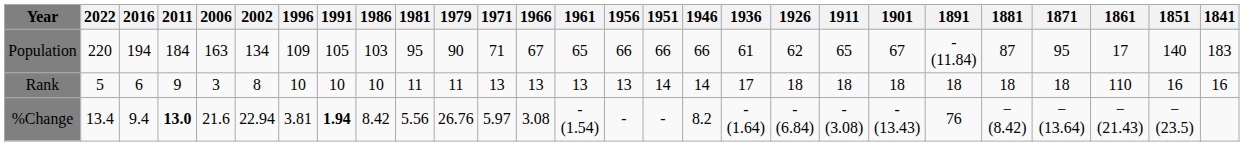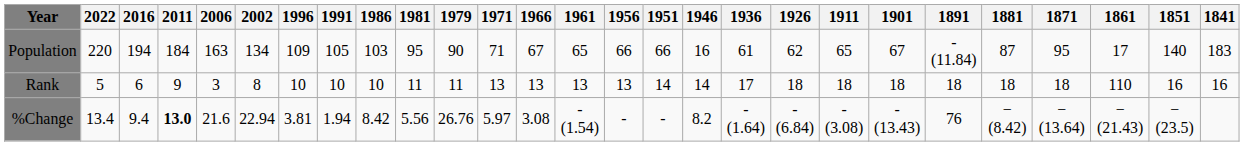Population | 1946: 66 -> 16
%Change | 1991: bold -> normal
